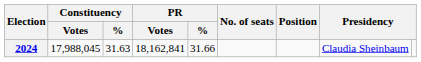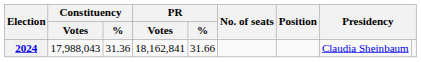2024 | Constituency / Votes: 17,988,045 -> 17,988,043
2024 | Constituency / %: 31.63 -> 31.36
